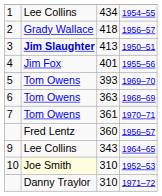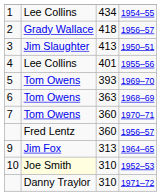3 | column 2: bold -> normal
4 | column 2: Jim Fox -> Lee Collins
7 | column 3: 361 -> 360
9 | column 2: Lee Collins -> Jim Fox
9 | column 3: 343 -> 313
